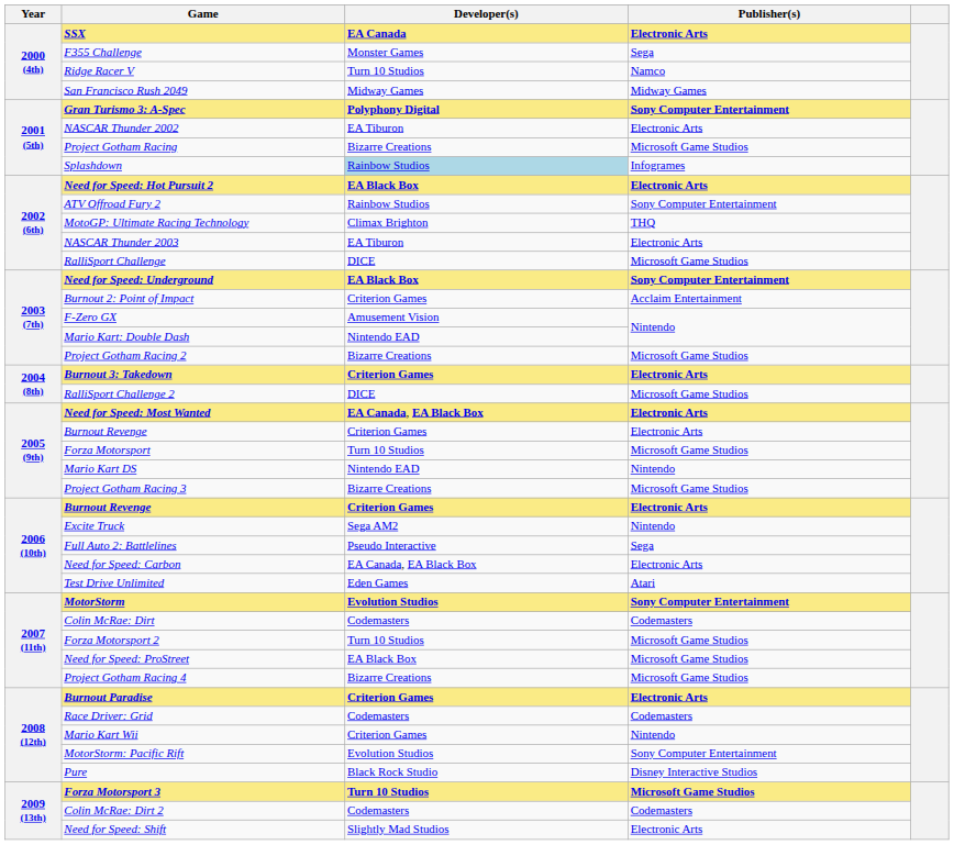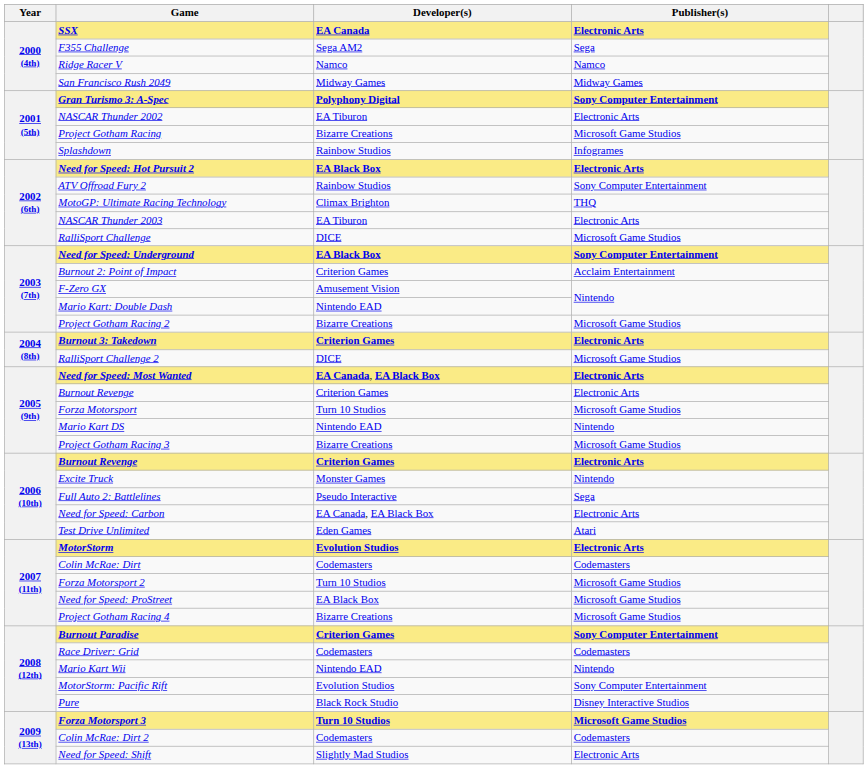F355 Challenge | Developer(s): Monster Games -> Sega AM2
Ridge Racer V | Developer(s): Turn 10 Studios -> Namco
Splashdown | Developer(s): lightblue background -> no background
Excite Truck | Developer(s): Sega AM2 -> Monster Games
MotorStorm | Publisher(s): Sony Computer Entertainment -> Electronic Arts
Burnout Paradise | Publisher(s): Electronic Arts -> Sony Computer Entertainment
Mario Kart Wii | Developer(s): Criterion Games -> Nintendo EAD
